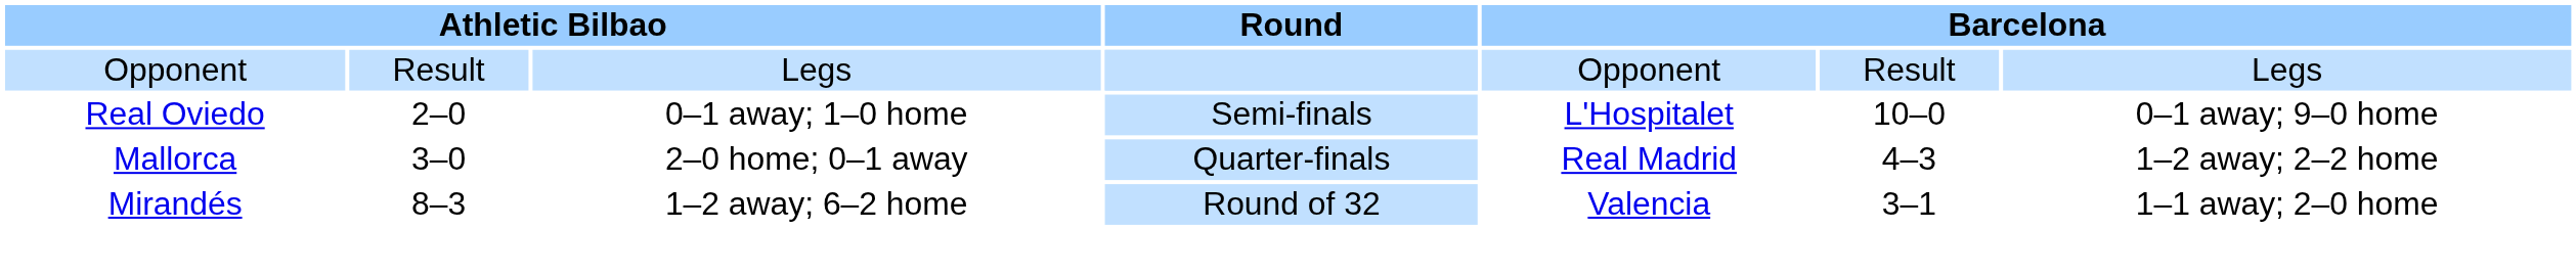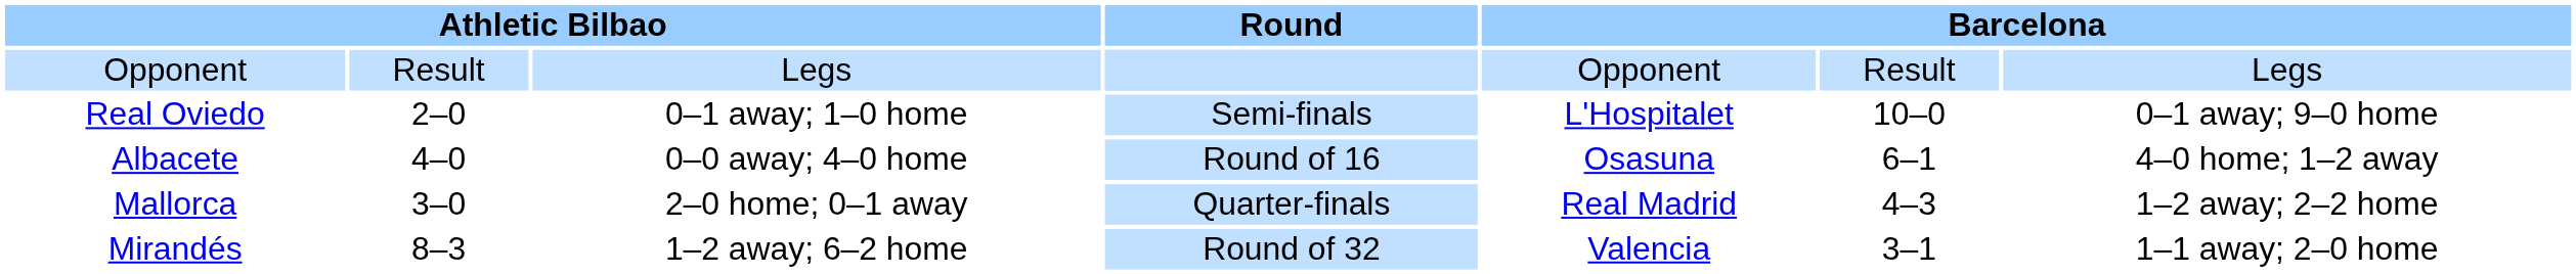+ row: Albacete | 4–0 | 0–0 away; 4–0 home | Round of 16 | Osasuna | 6–1 | 4–0 home; 1–2 away
